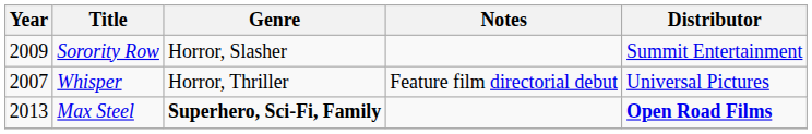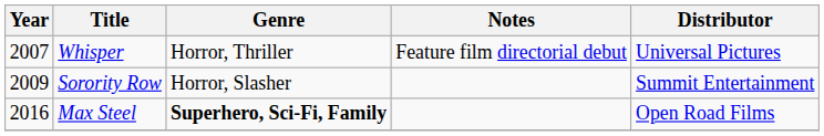rows swapped: Whisper <-> Sorority Row
Max Steel | Year: 2013 -> 2016
Max Steel | Distributor: bold -> normal
